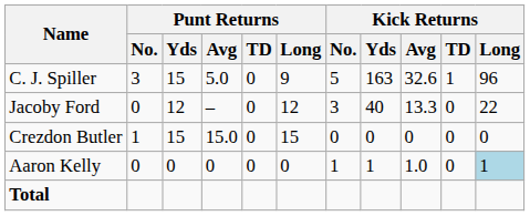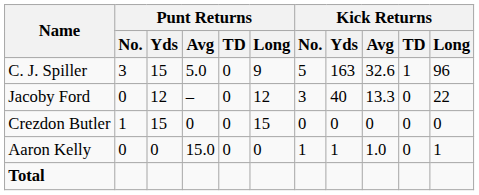Crezdon Butler | Punt Returns / Avg: 15.0 -> 0
Aaron Kelly | Punt Returns / Avg: 0 -> 15.0
Aaron Kelly | Kick Returns / Long: lightblue background -> no background
